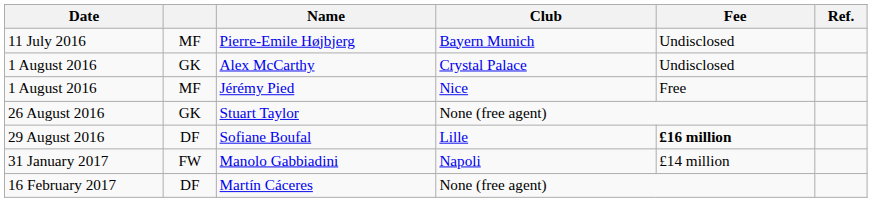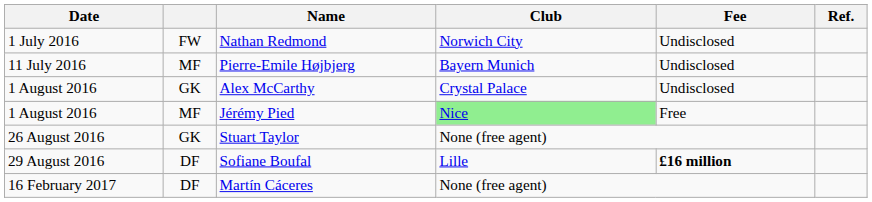+ row: 1 July 2016 | FW | Nathan Redmond | Norwich City | Undisclosed
Jérémy Pied | Club: no background -> lightgreen background
- row: 31 January 2017 | FW | Manolo Gabbiadini | Napoli | £14 million
